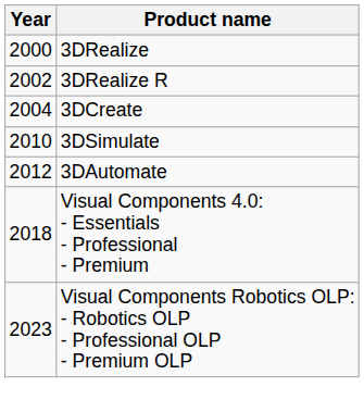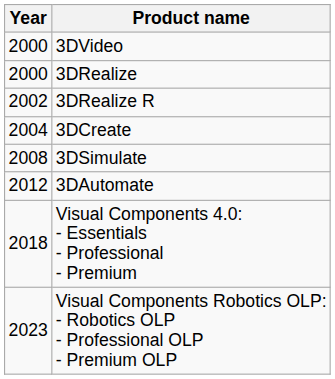+ row: 2000 | 3DVideo
3DSimulate | Year: 2010 -> 2008
